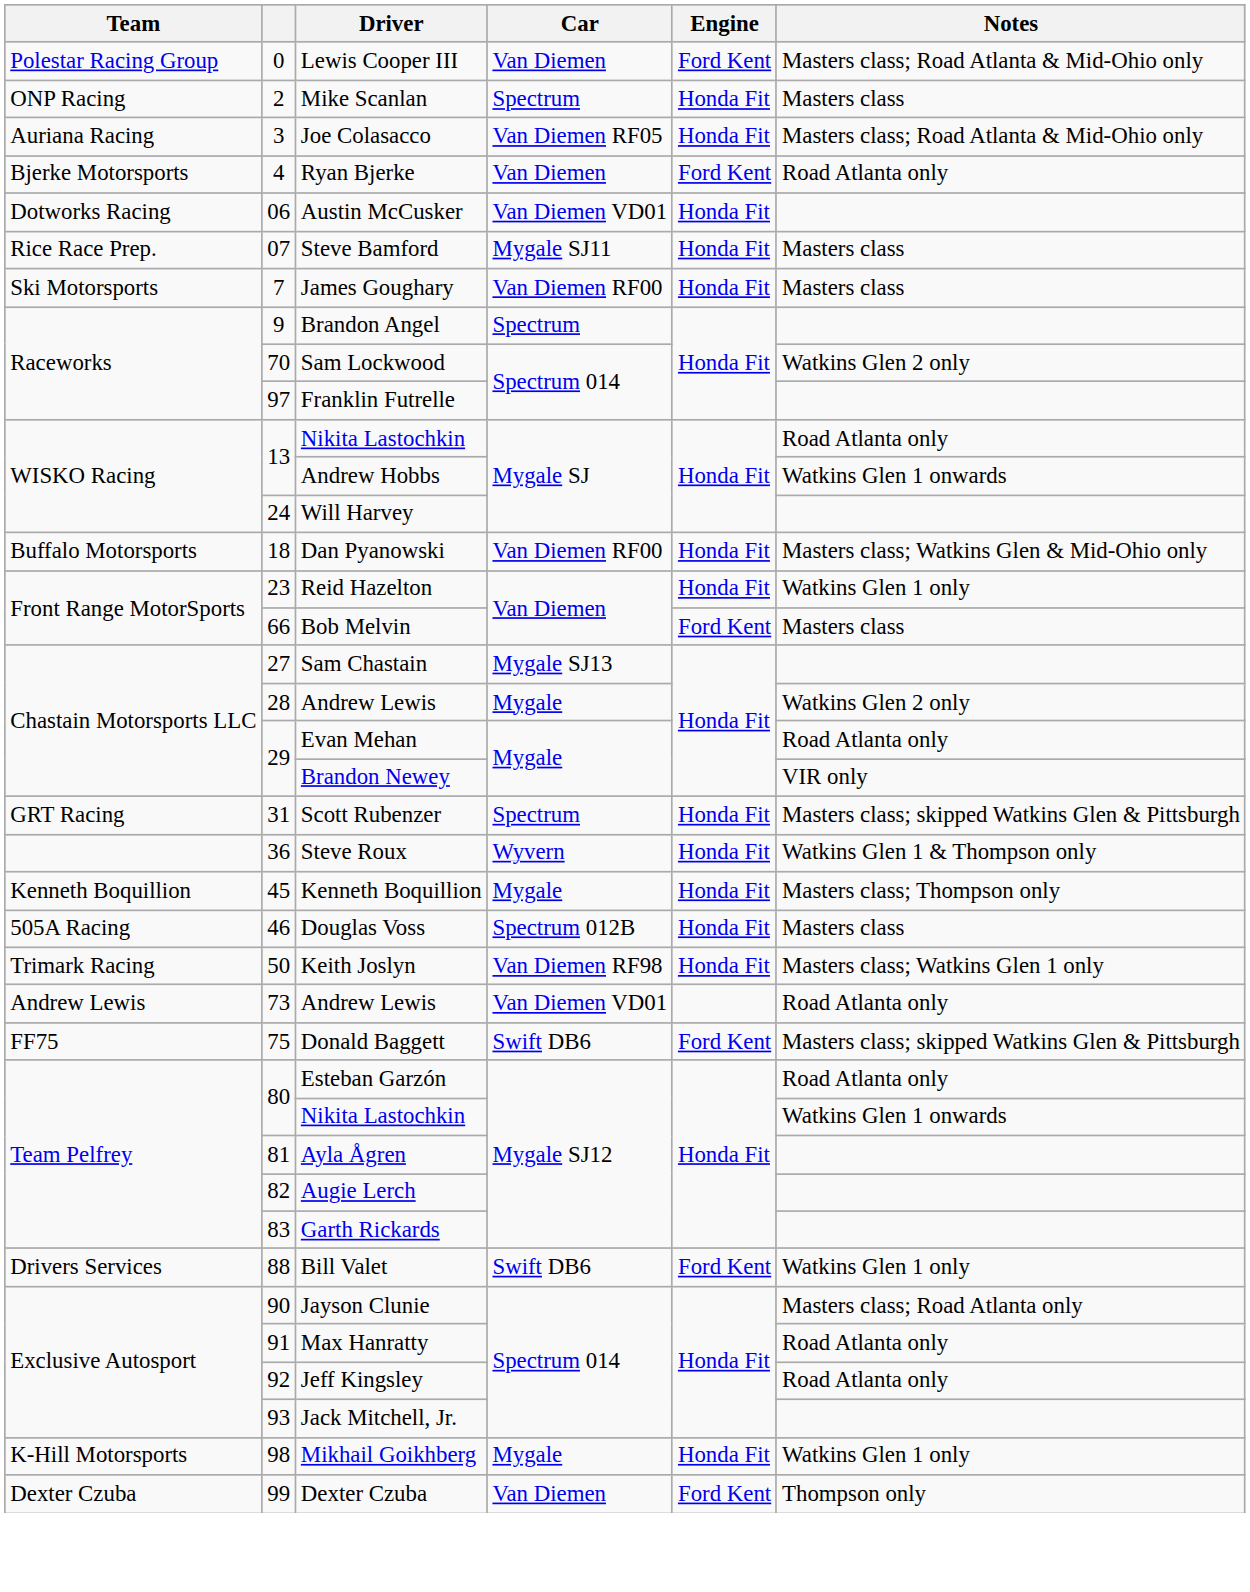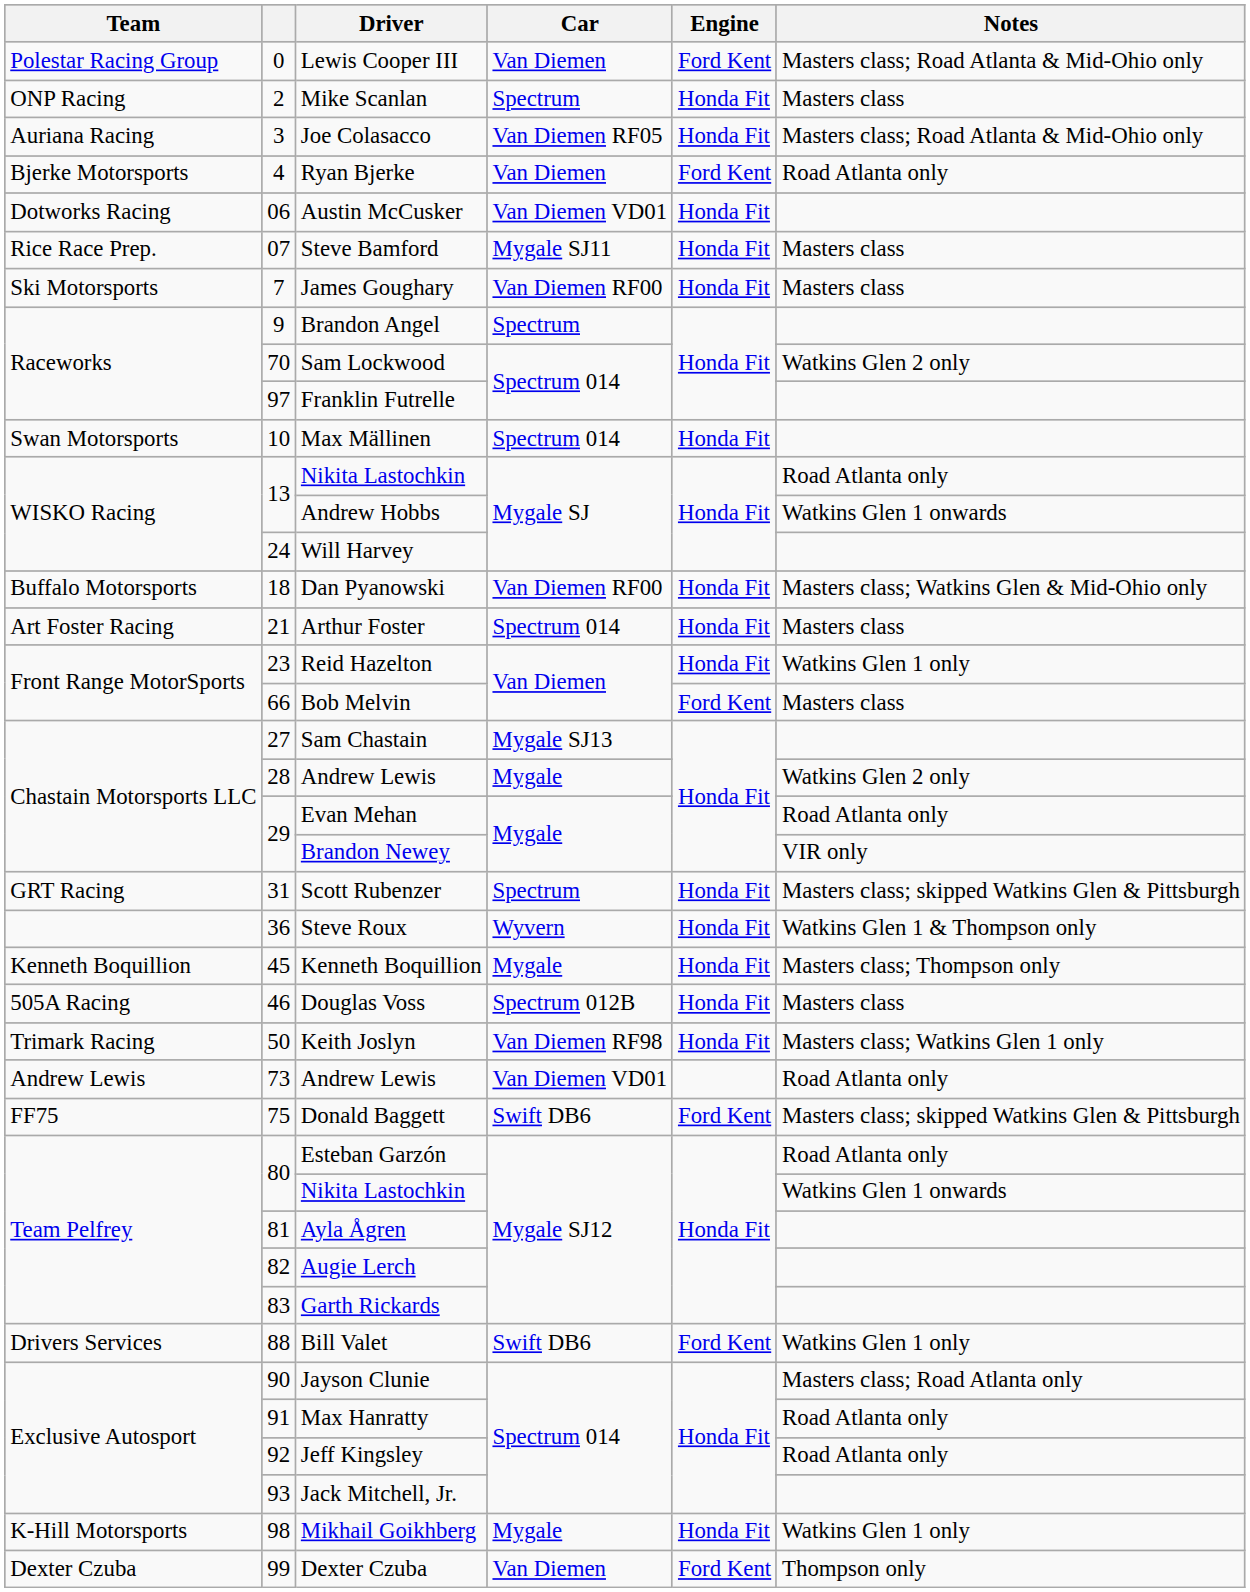+ row: Swan Motorsports | 10 | Max Mällinen | Spectrum 014 | Honda Fit
+ row: Art Foster Racing | 21 | Arthur Foster | Spectrum 014 | Honda Fit | Masters class
